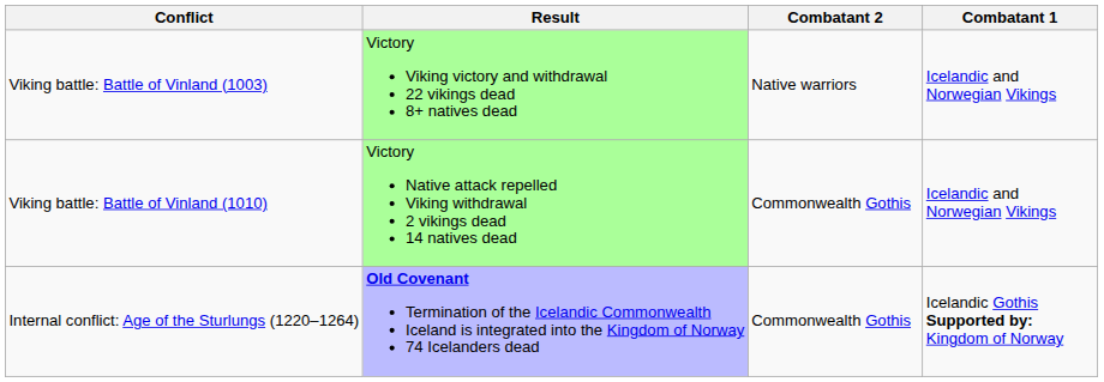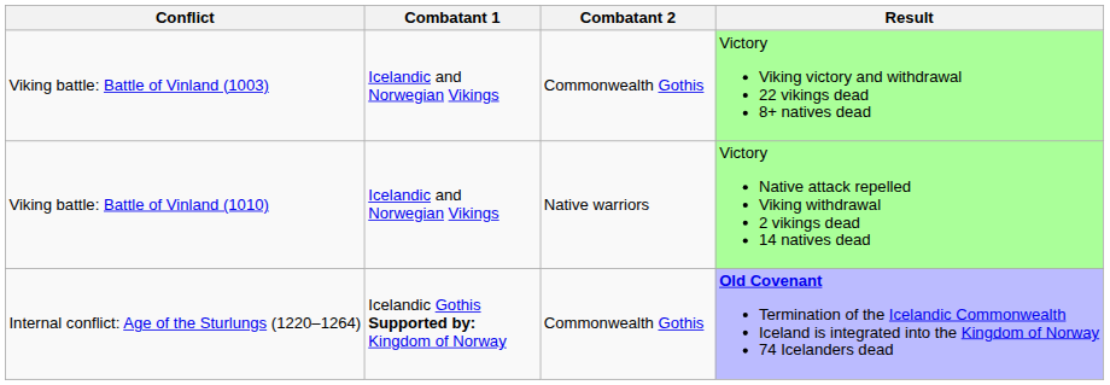columns swapped: Combatant 1 <-> Result
Viking battle: Battle of Vinland (1003) | Combatant 2: Native warriors -> Commonwealth Gothis
Viking battle: Battle of Vinland (1010) | Combatant 2: Commonwealth Gothis -> Native warriors
